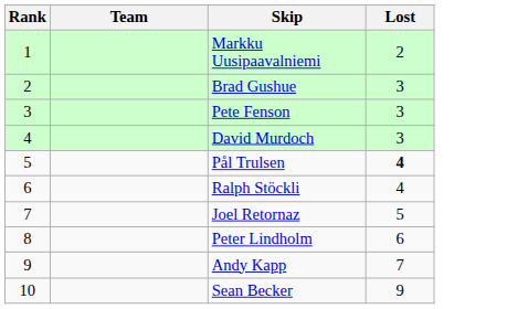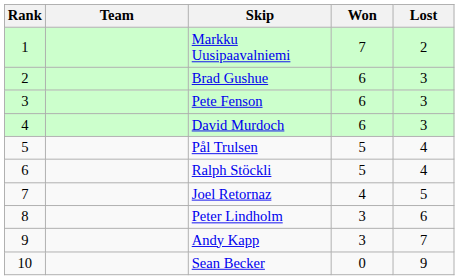+ column: Won | 7 | 6 | 6 | 6 | 5 | 5 | 4 | 3 | 3 | 0
Pål Trulsen | Lost: bold -> normal
